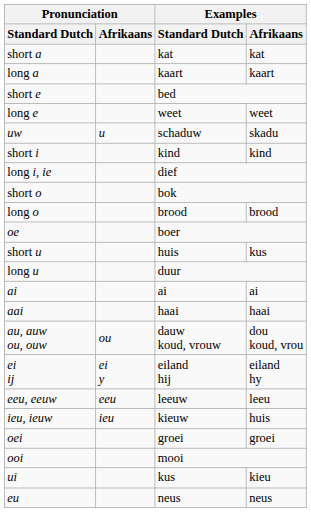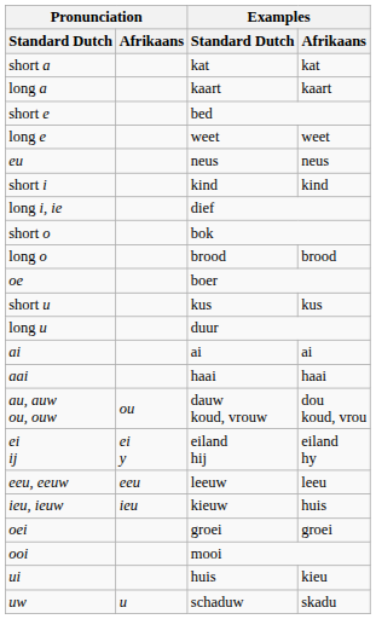rows swapped: eu <-> uw
short u | Examples / Standard Dutch: huis -> kus
ui | Examples / Standard Dutch: kus -> huis
